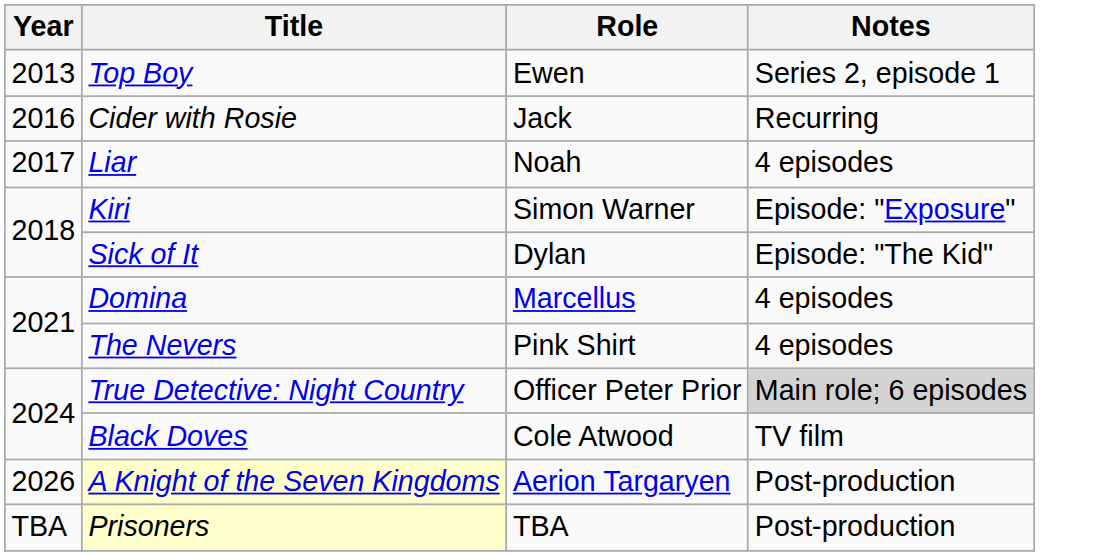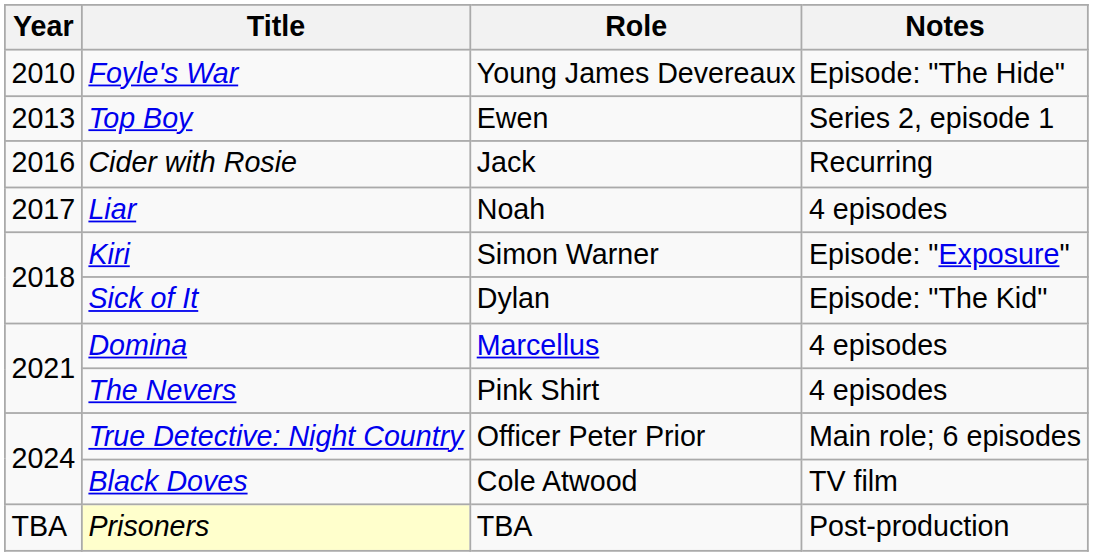+ row: 2010 | Foyle's War | Young James Devereaux | Episode: "The Hide"
True Detective: Night Country | Notes: lightgrey background -> no background
- row: 2026 | A Knight of the Seven Kingdoms | Aerion Targaryen | Post-production
